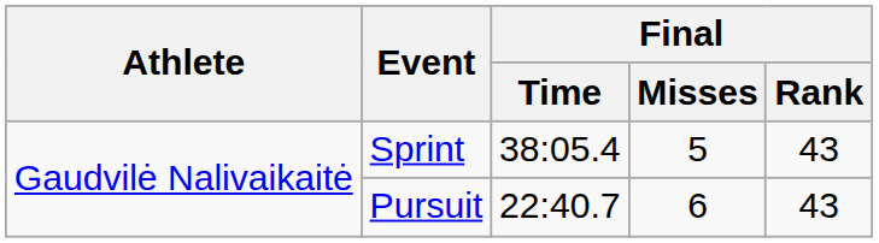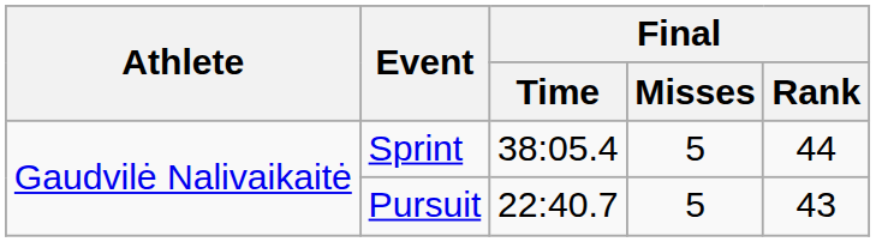Sprint | Final / Rank: 43 -> 44
Pursuit | Final / Misses: 6 -> 5
